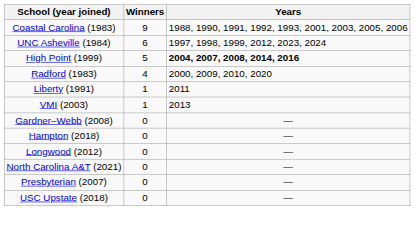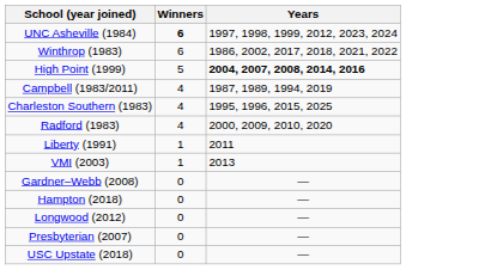- row: Coastal Carolina (1983) | 9 | 1988, 1990, 1991, 1992, 1993, 2001, 2003, 2005, 2006
UNC Asheville (1984) | Winners: normal -> bold
+ row: Winthrop (1983) | 6 | 1986, 2002, 2017, 2018, 2021, 2022
+ row: Campbell (1983/2011) | 4 | 1987, 1989, 1994, 2019
+ row: Charleston Southern (1983) | 4 | 1995, 1996, 2015, 2025
- row: North Carolina A&T (2021) | 0 | —
